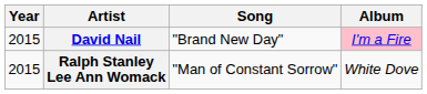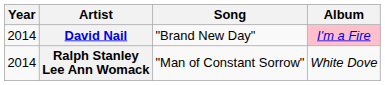David Nail | Year: 2015 -> 2014
Ralph Stanley Lee Ann Womack | Year: 2015 -> 2014
